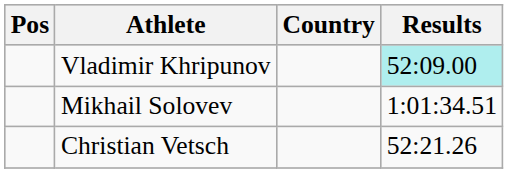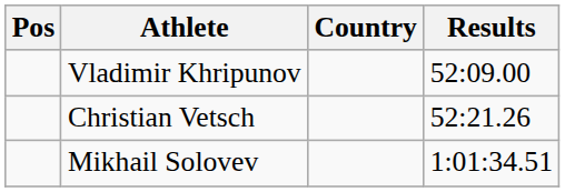Vladimir Khripunov | Results: paleturquoise background -> no background
rows swapped: Christian Vetsch <-> Mikhail Solovev
